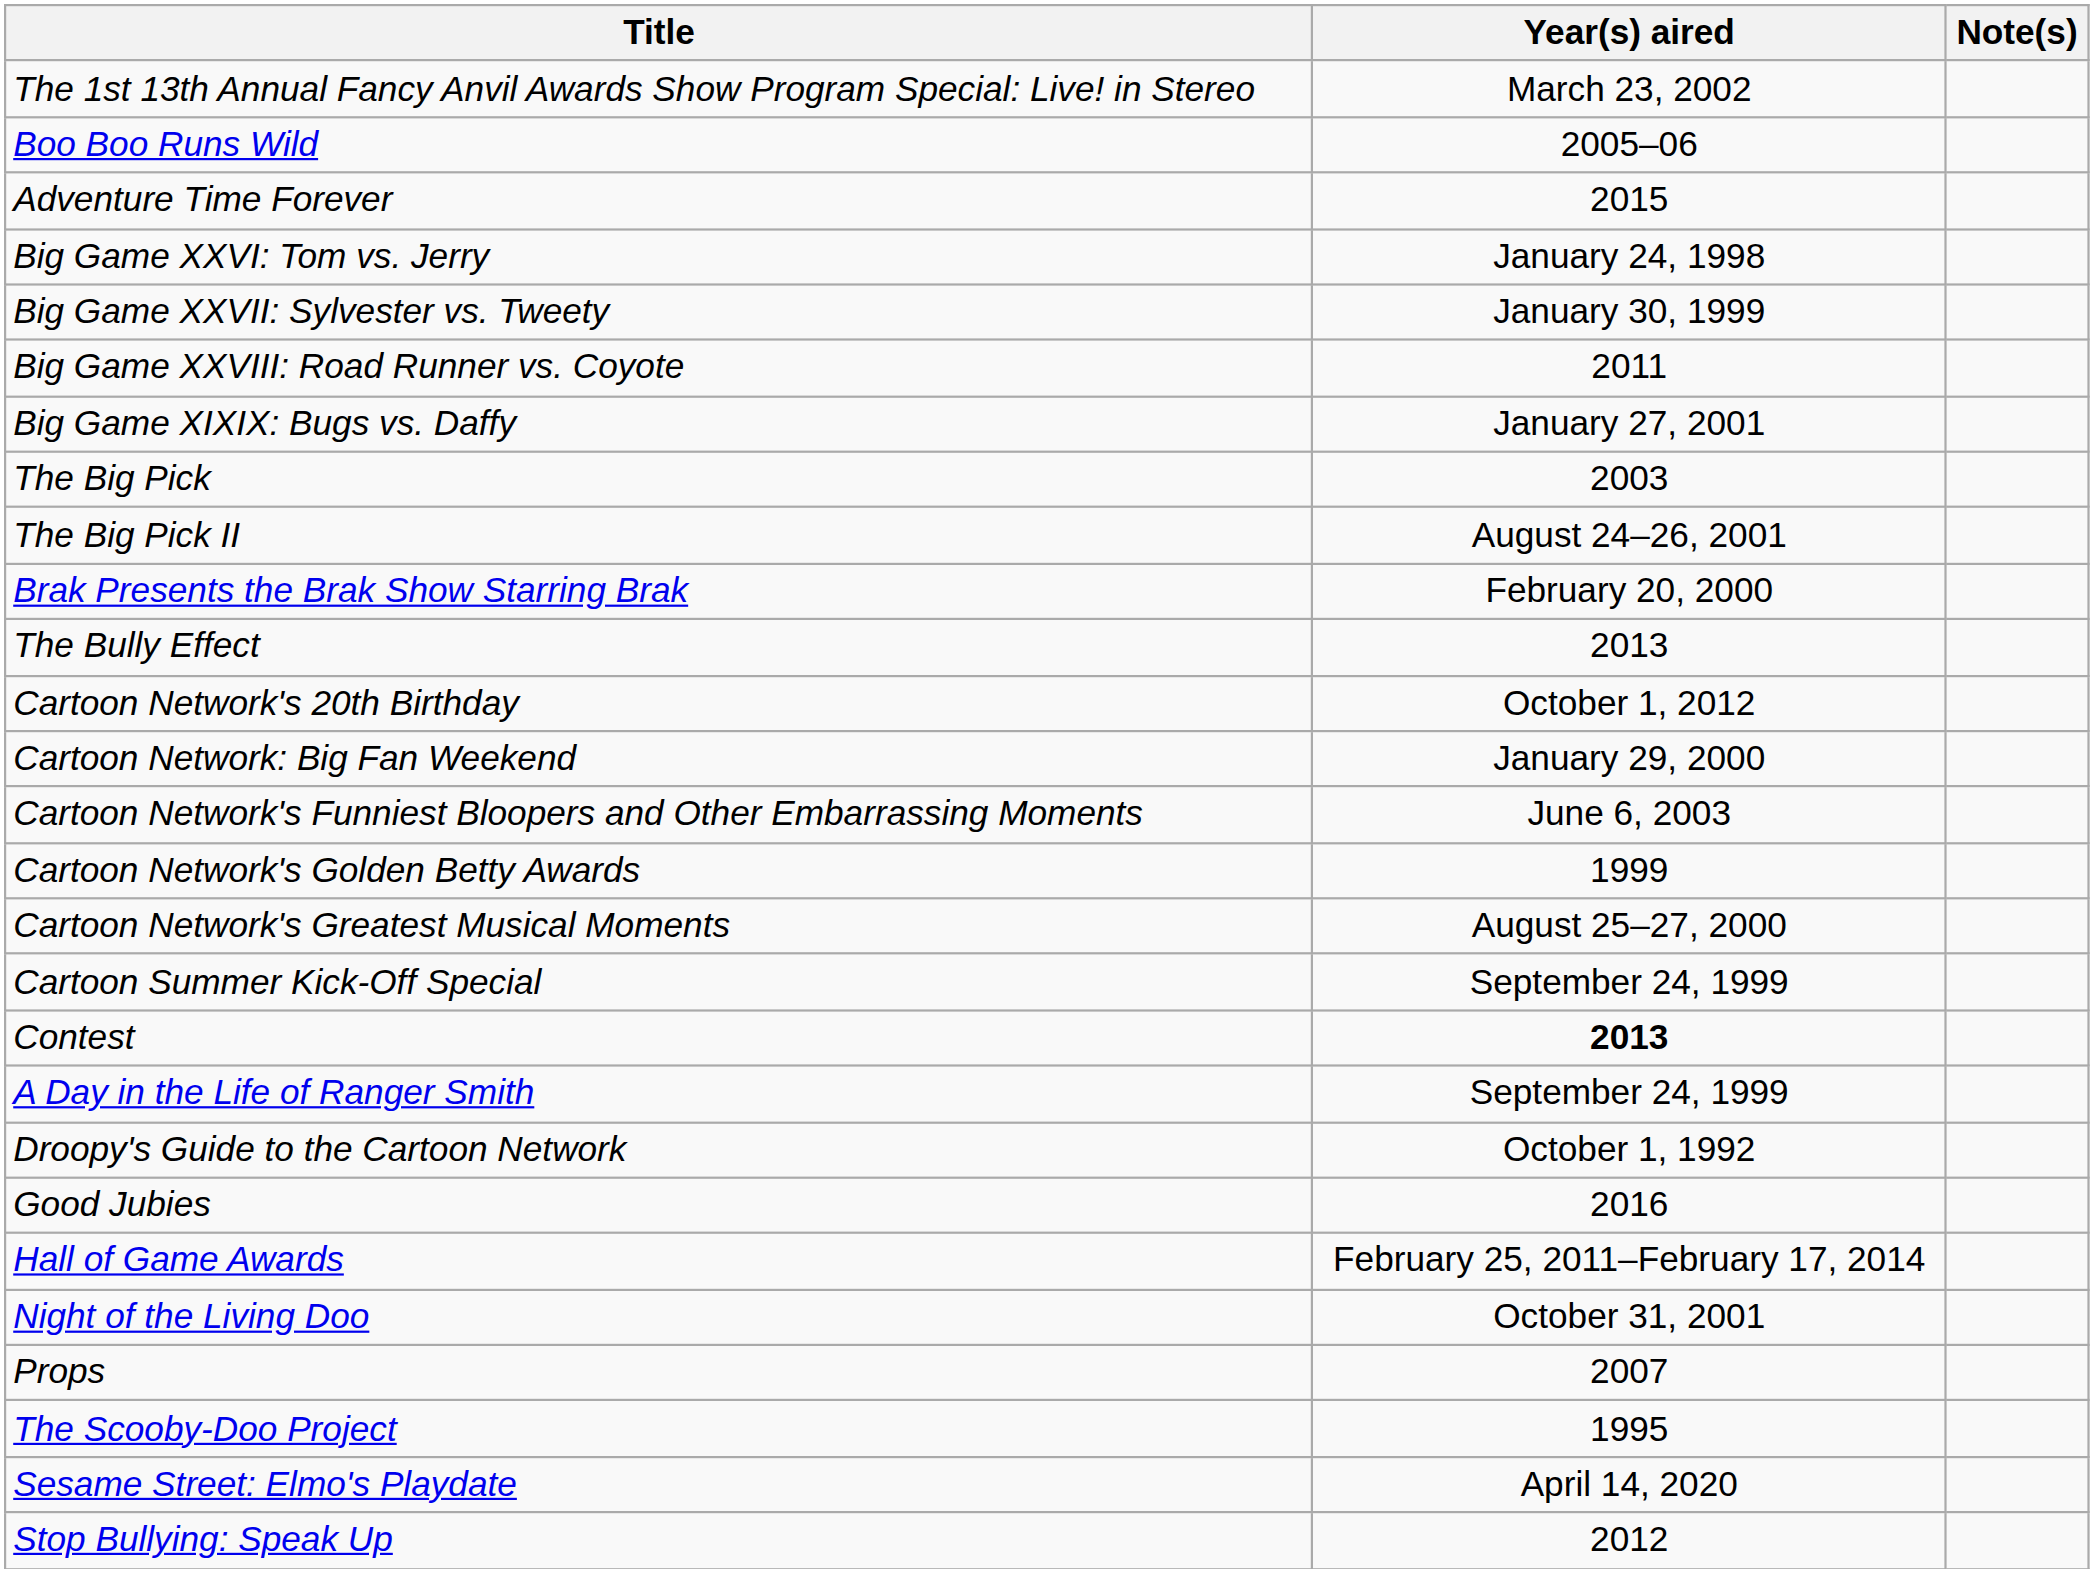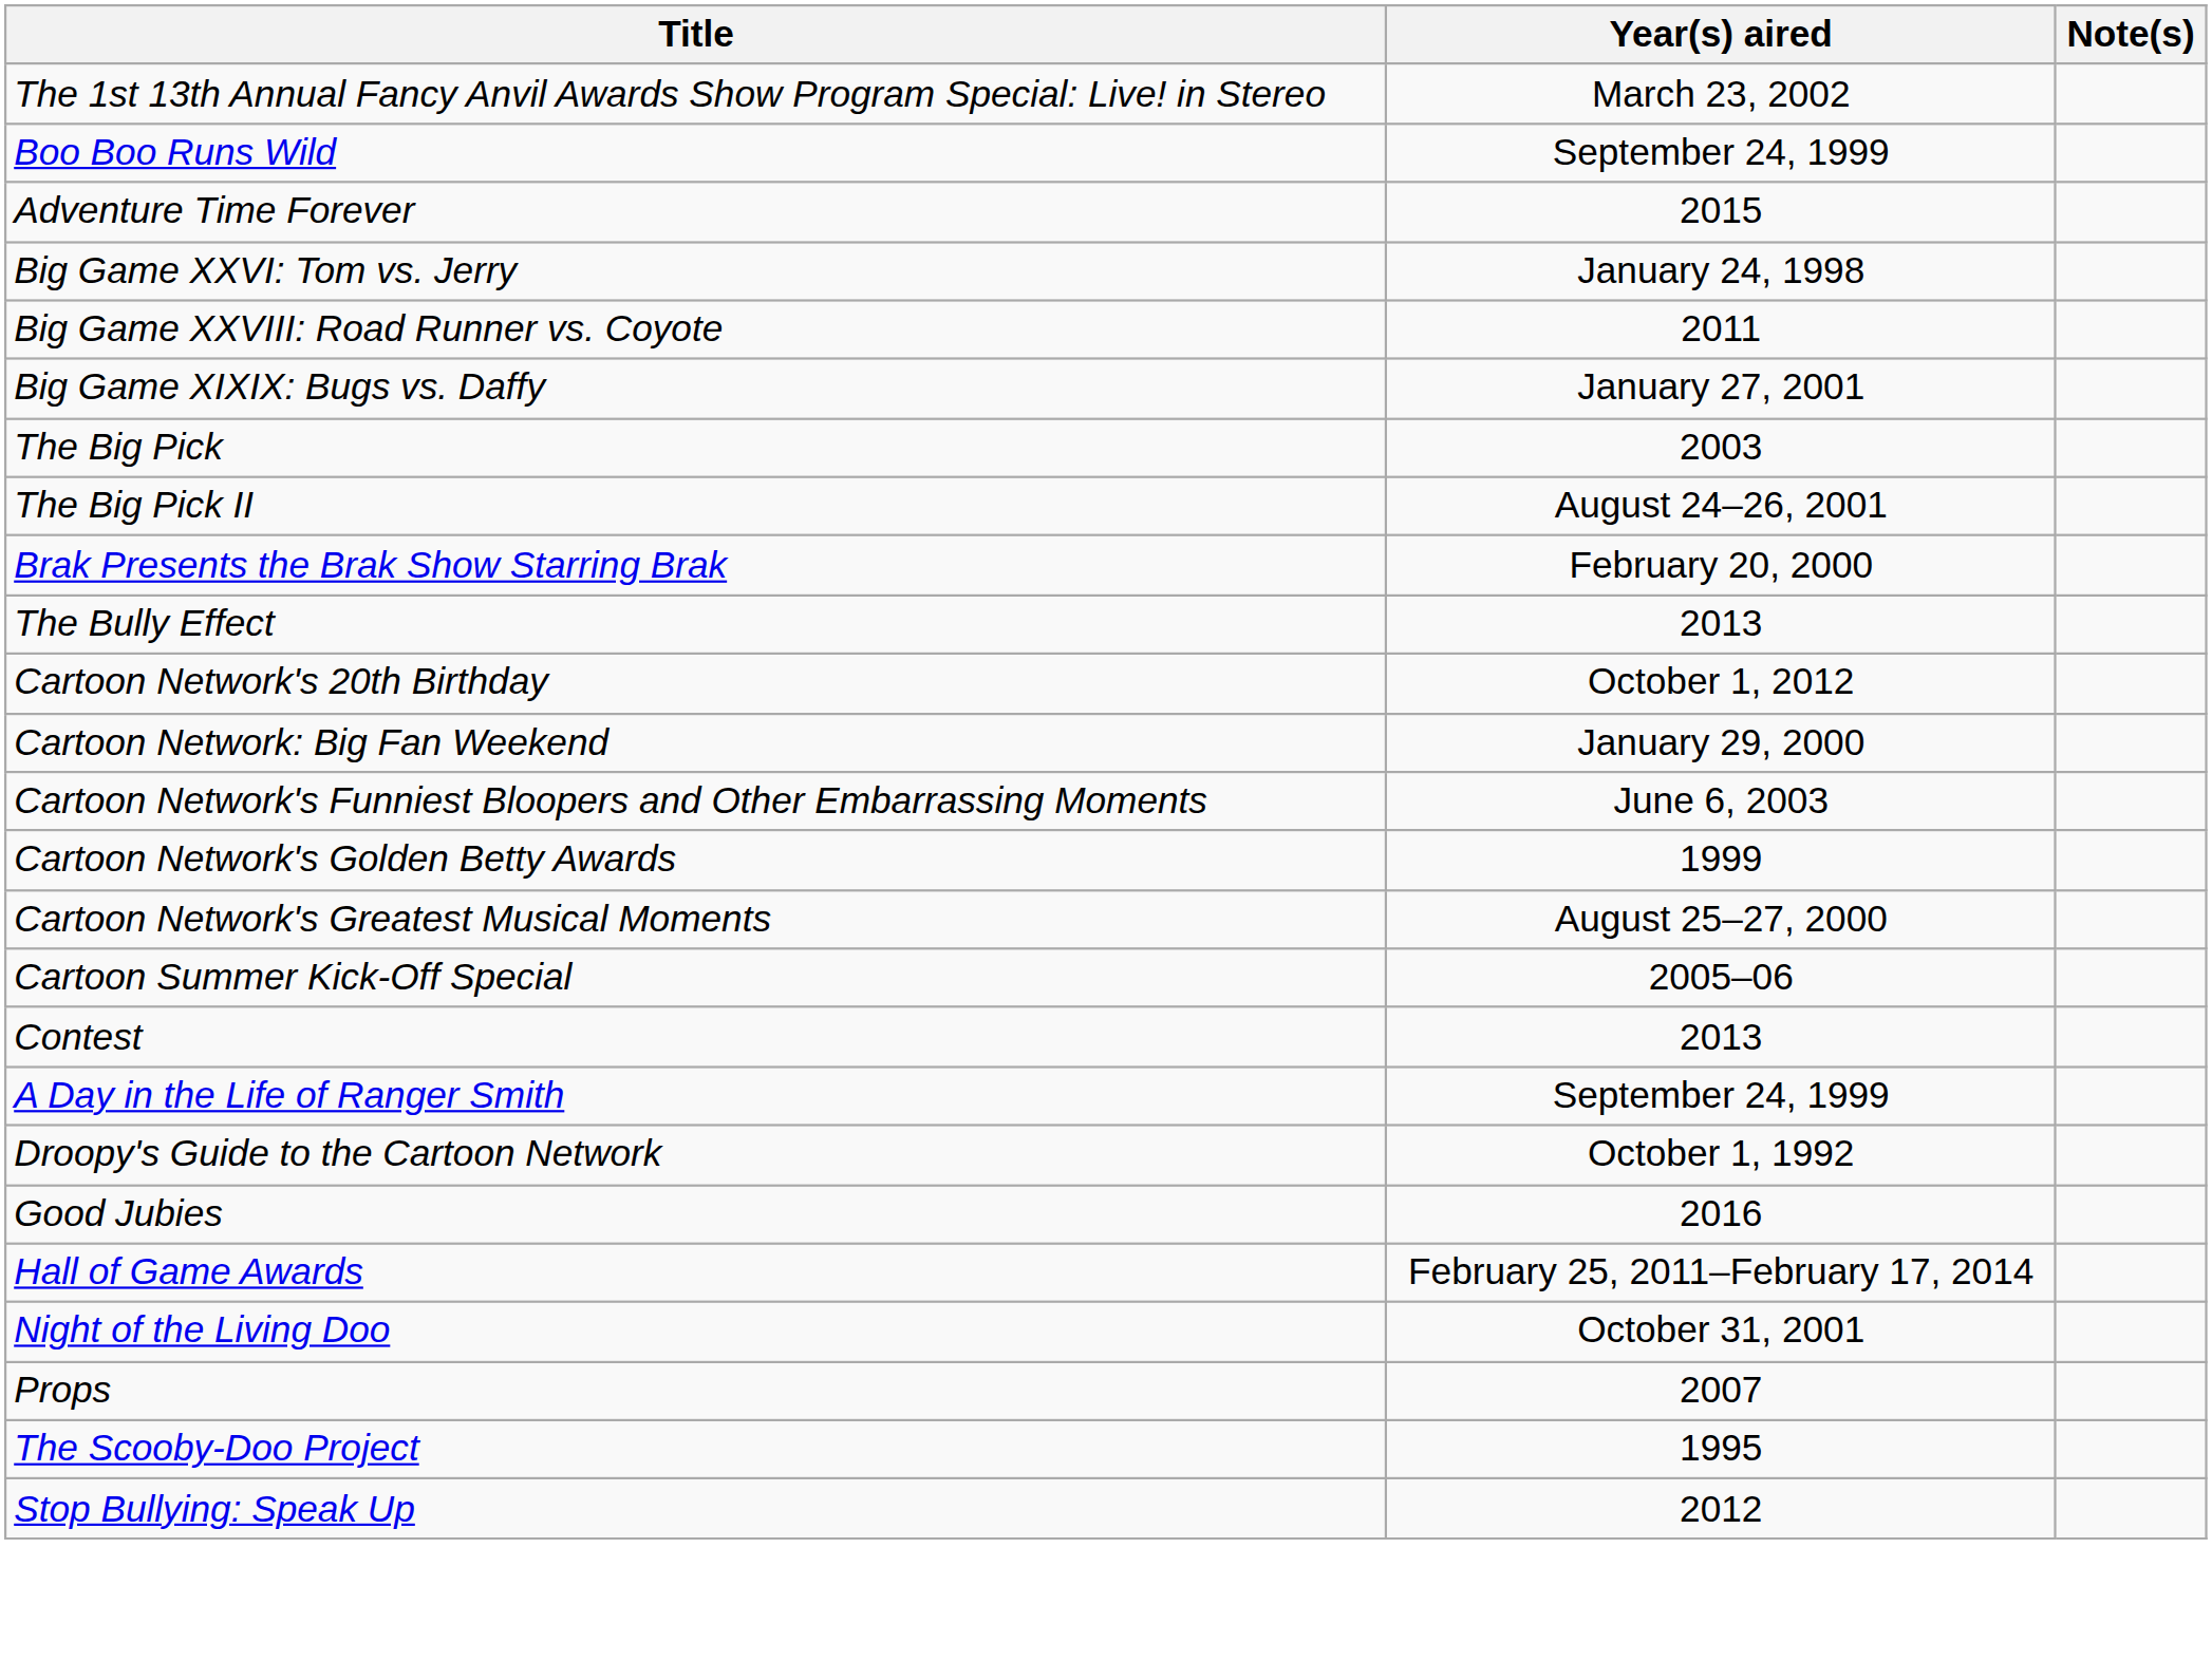Boo Boo Runs Wild | Year(s) aired: 2005–06 -> September 24, 1999
- row: Big Game XXVII: Sylvester vs. Tweety | January 30, 1999
Cartoon Summer Kick-Off Special | Year(s) aired: September 24, 1999 -> 2005–06
Contest | Year(s) aired: bold -> normal
- row: Sesame Street: Elmo's Playdate | April 14, 2020
